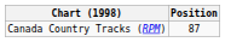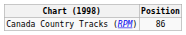Canada Country Tracks (RPM) | Position: 87 -> 86
